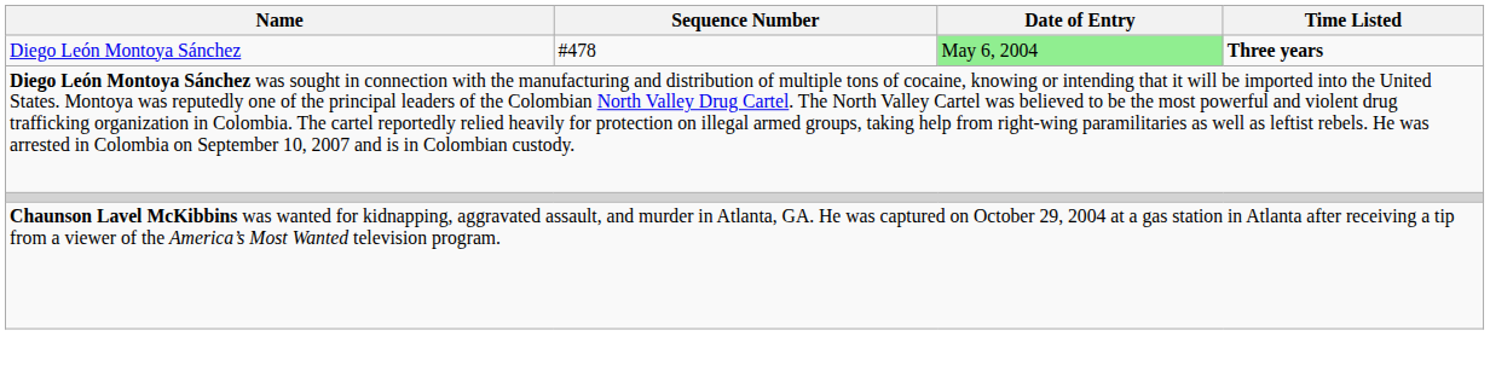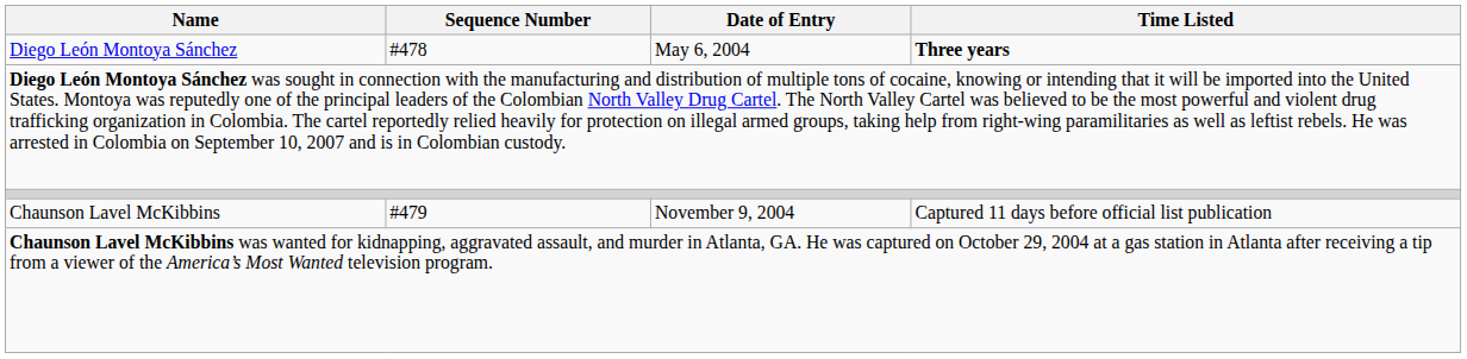Diego León Montoya Sánchez | Date of Entry: lightgreen background -> no background
+ row: Chaunson Lavel McKibbins | #479 | November 9, 2004 | Captured 11 days before official list publication
